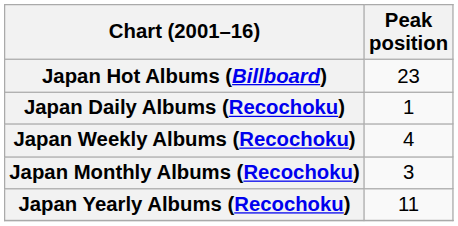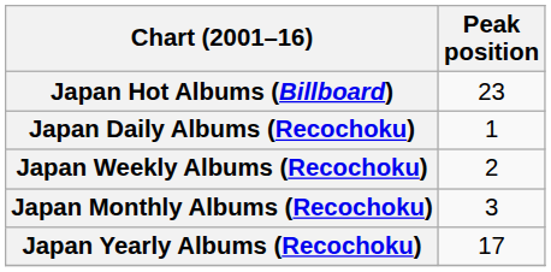Japan Weekly Albums (Recochoku) | Peak position: 4 -> 2
Japan Yearly Albums (Recochoku) | Peak position: 11 -> 17
